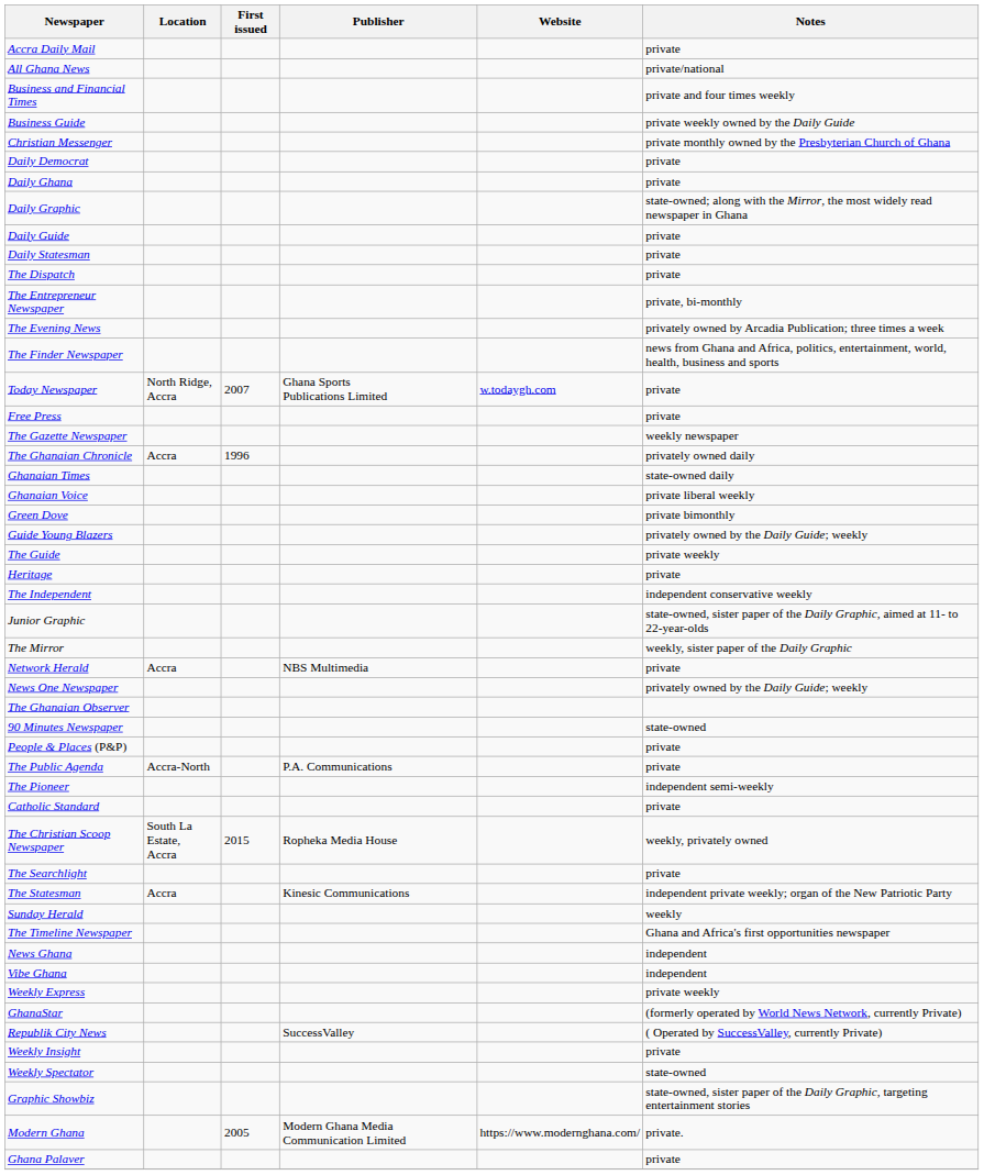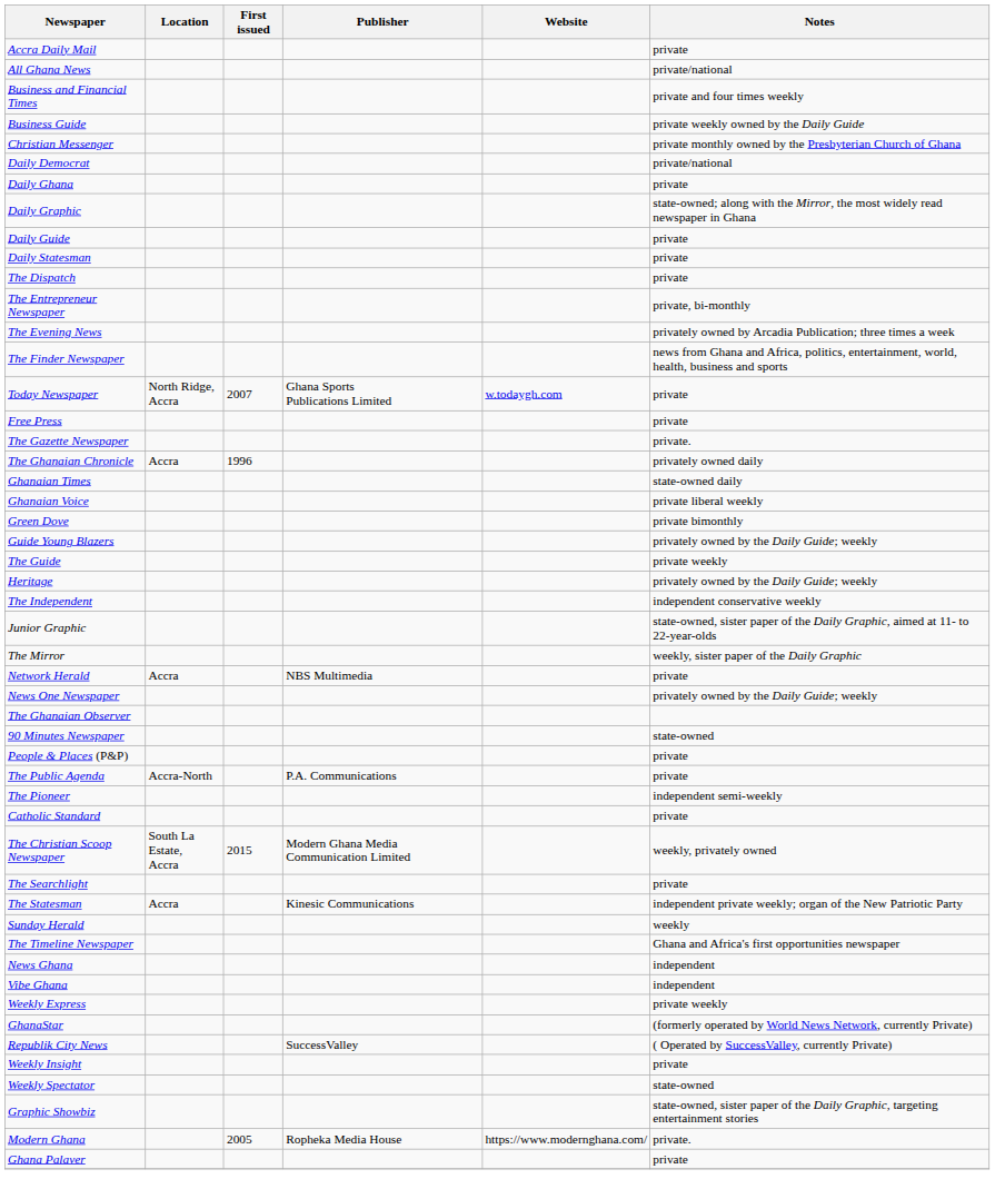Daily Democrat | Notes: private -> private/national
The Gazette Newspaper | Notes: weekly newspaper -> private.
Heritage | Notes: private -> privately owned by the Daily Guide; weekly
The Christian Scoop Newspaper | Publisher: Ropheka Media House -> Modern Ghana Media Communication Limited
Modern Ghana | Publisher: Modern Ghana Media Communication Limited -> Ropheka Media House
